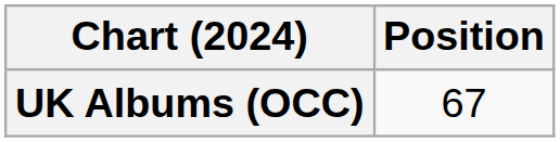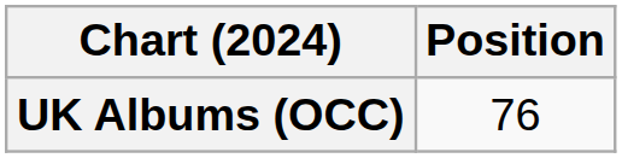UK Albums (OCC) | Position: 67 -> 76
